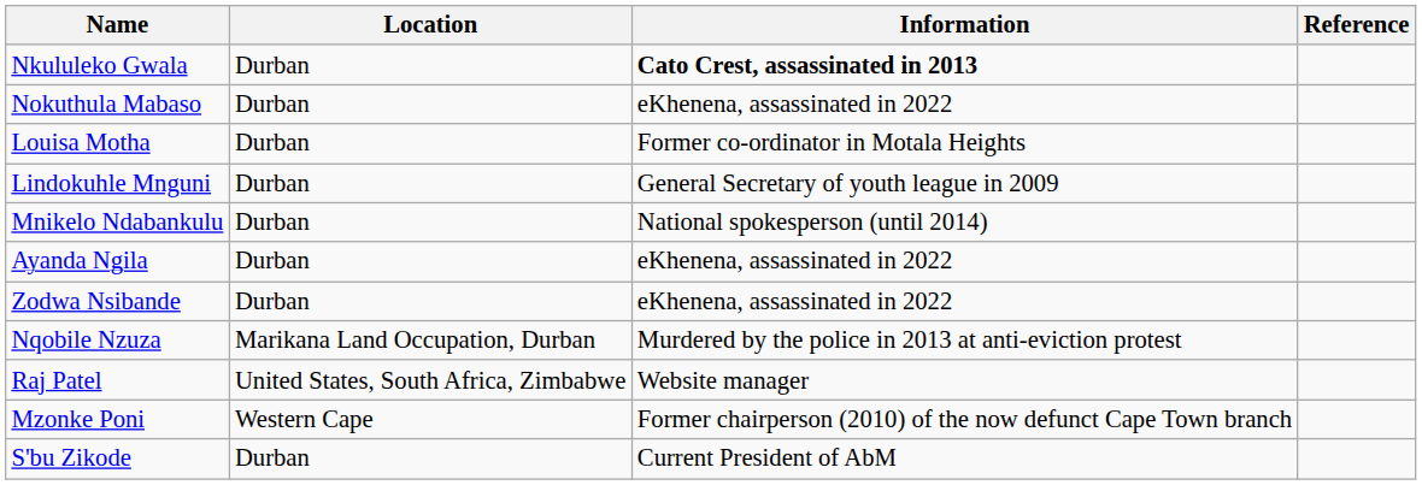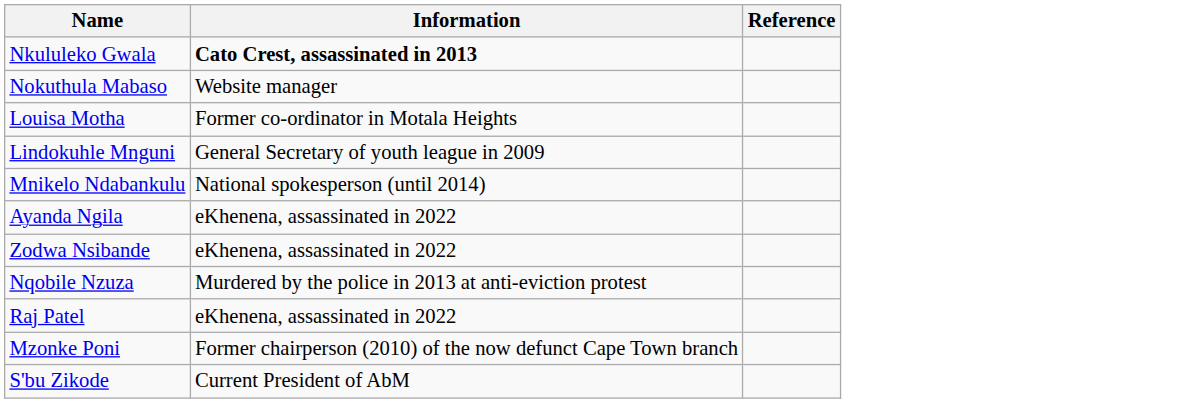- column: Location | Durban | Durban | Durban | Durban | Durban | Durban | Durban | Marikana Land Occupation, Durban | United States, South Africa, Zimbabwe | Western Cape | Durban
Nokuthula Mabaso | Information: eKhenena, assassinated in 2022 -> Website manager
Raj Patel | Information: Website manager -> eKhenena, assassinated in 2022
